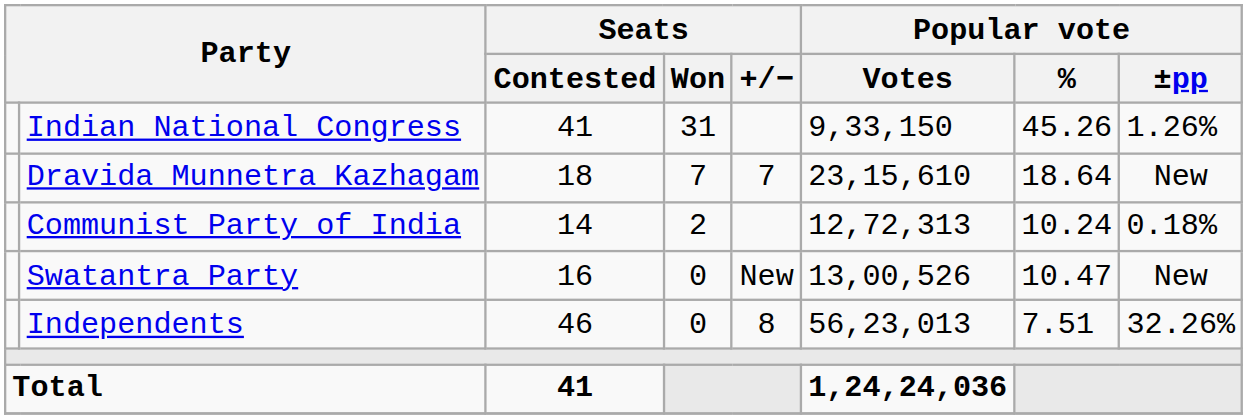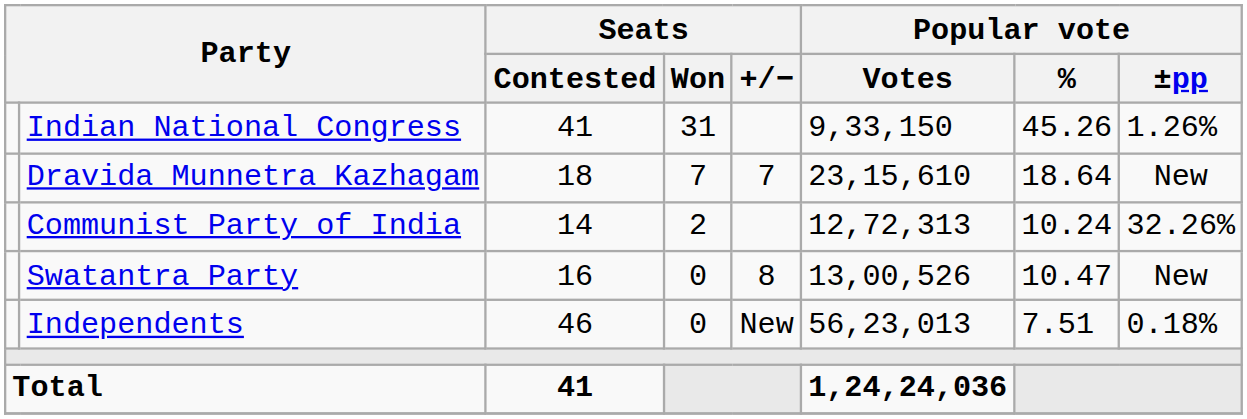Communist Party of India | Popular vote / ±pp: 0.18% -> 32.26%
Swatantra Party | Seats / +/−: New -> 8
Independents | Seats / +/−: 8 -> New
Independents | Popular vote / ±pp: 32.26% -> 0.18%
